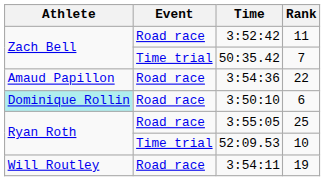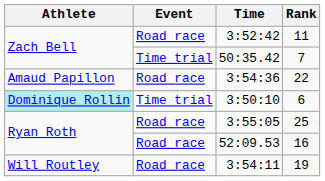3:50:10 | Event: Road race -> Time trial
52:09.53 | Event: Time trial -> Road race
52:09.53 | Rank: 10 -> 16
